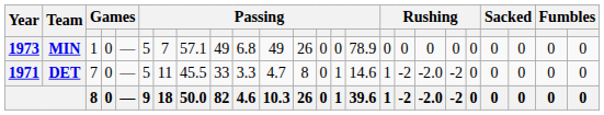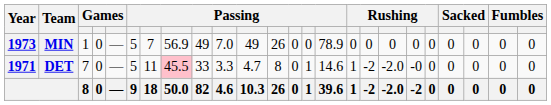MIN | column 8: 57.1 -> 56.9
MIN | column 10: 6.8 -> 7.0
DET | column 8: no background -> pink background
DET | column 19: -2 -> -0
